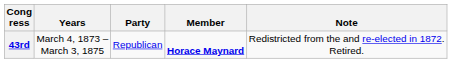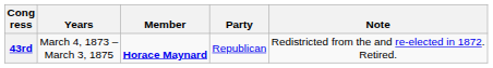columns swapped: Member <-> Party
